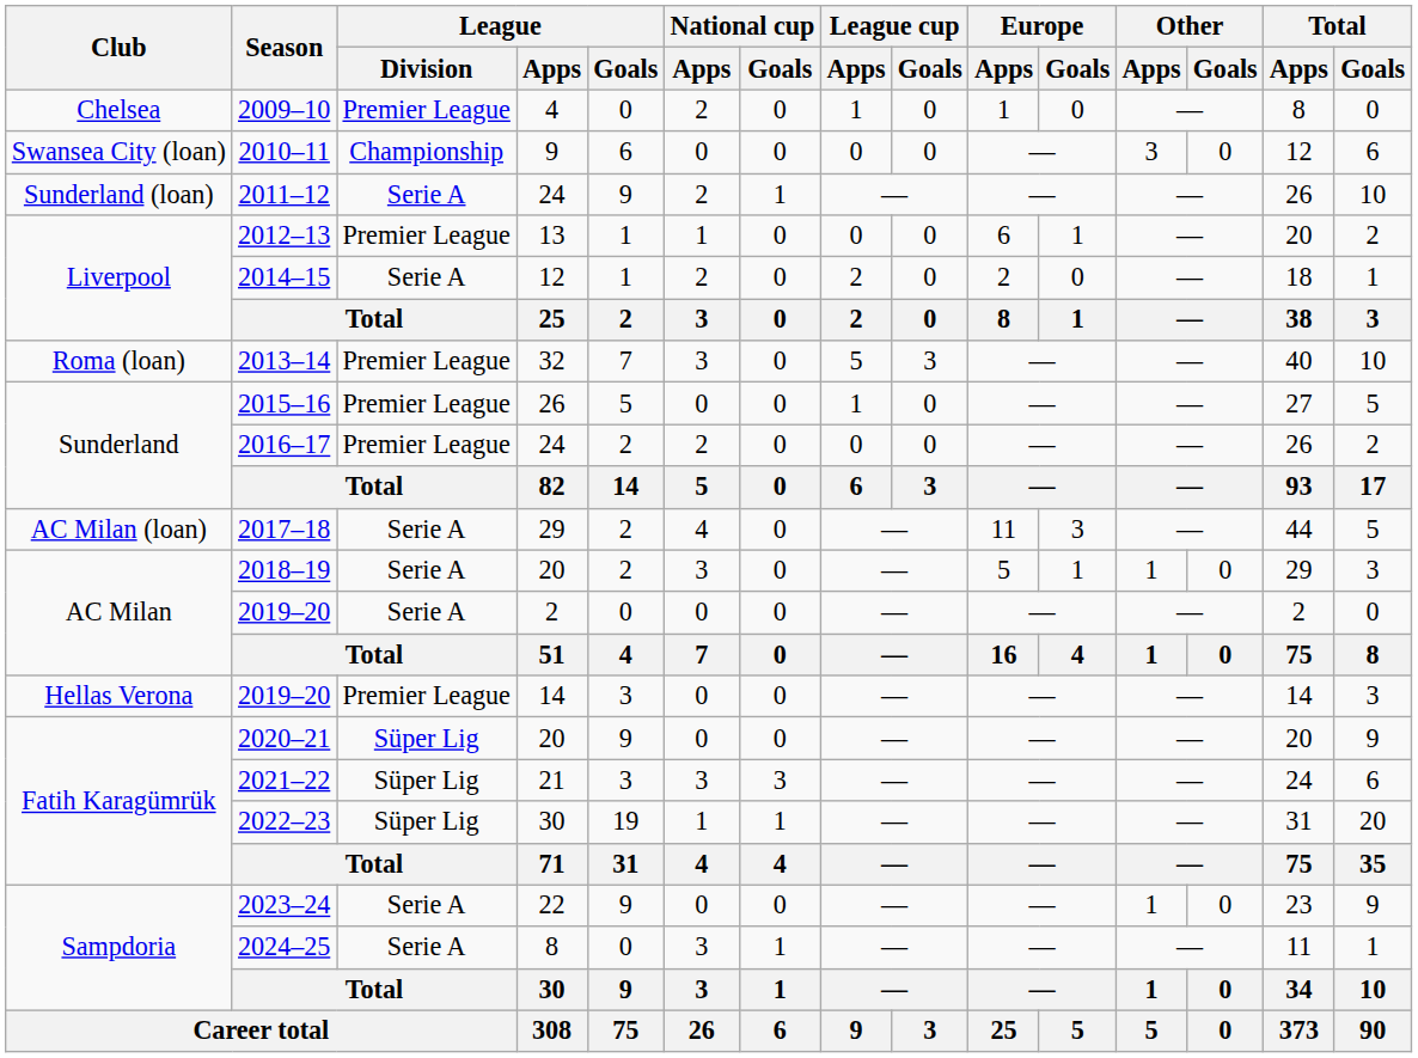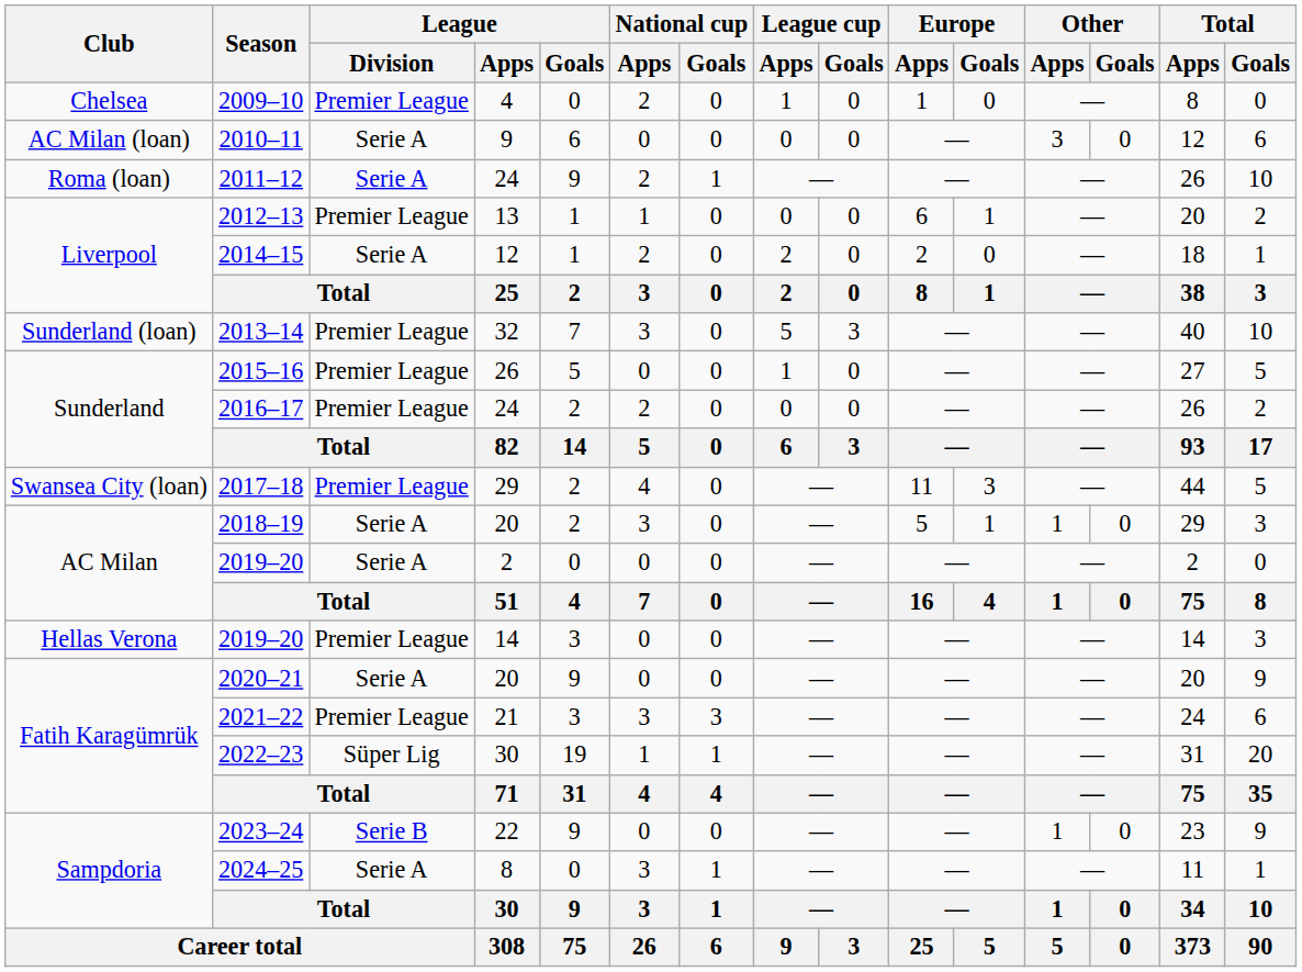2010–11 | Club: Swansea City (loan) -> AC Milan (loan)
2010–11 | League / Division: Championship -> Serie A
2011–12 | Club: Sunderland (loan) -> Roma (loan)
2013–14 | Club: Roma (loan) -> Sunderland (loan)
2017–18 | Club: AC Milan (loan) -> Swansea City (loan)
2017–18 | League / Division: Serie A -> Premier League
2020–21 | League / Division: Süper Lig -> Serie A
2021–22 | League / Division: Süper Lig -> Premier League
2023–24 | League / Division: Serie A -> Serie B
